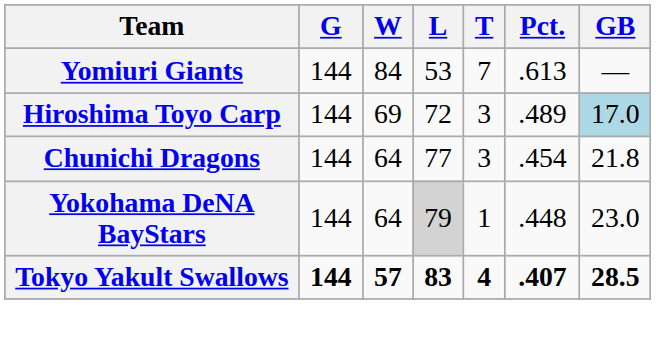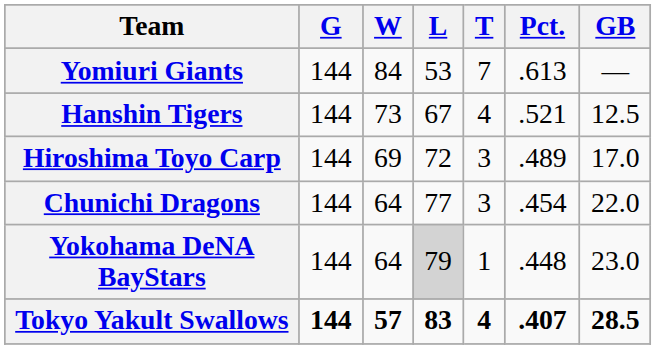+ row: Hanshin Tigers | 144 | 73 | 67 | 4 | .521 | 12.5
Hiroshima Toyo Carp | GB: lightblue background -> no background
Chunichi Dragons | GB: 21.8 -> 22.0
